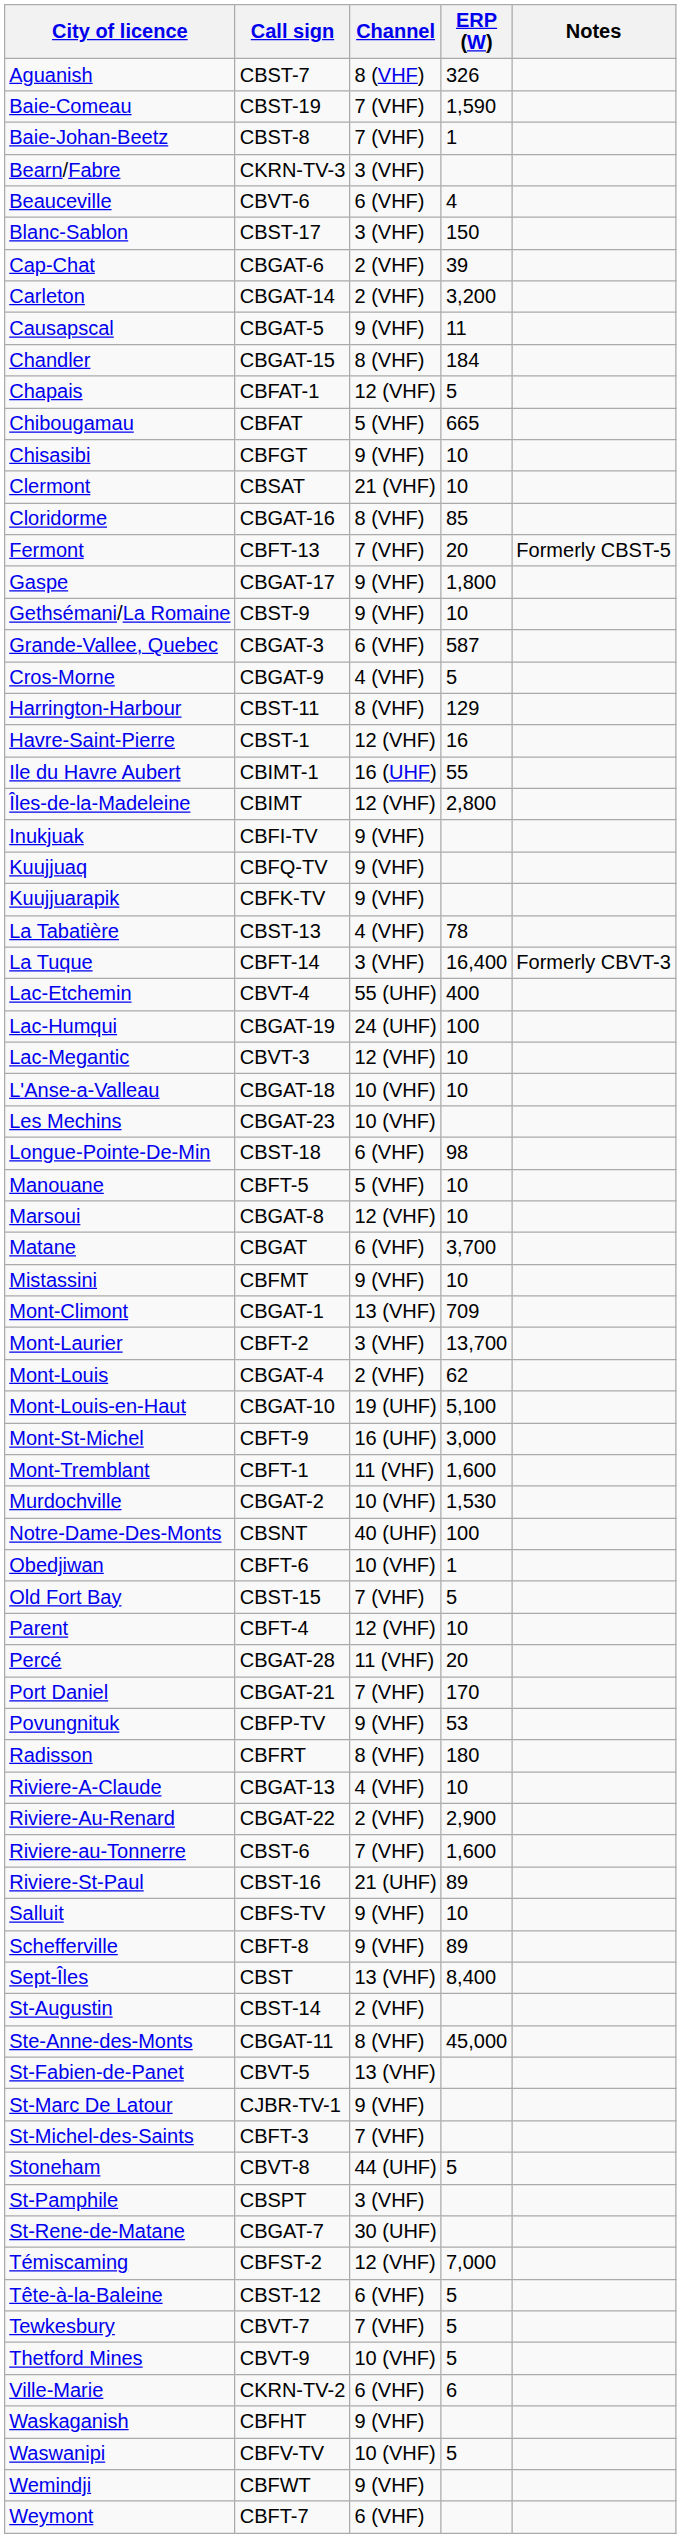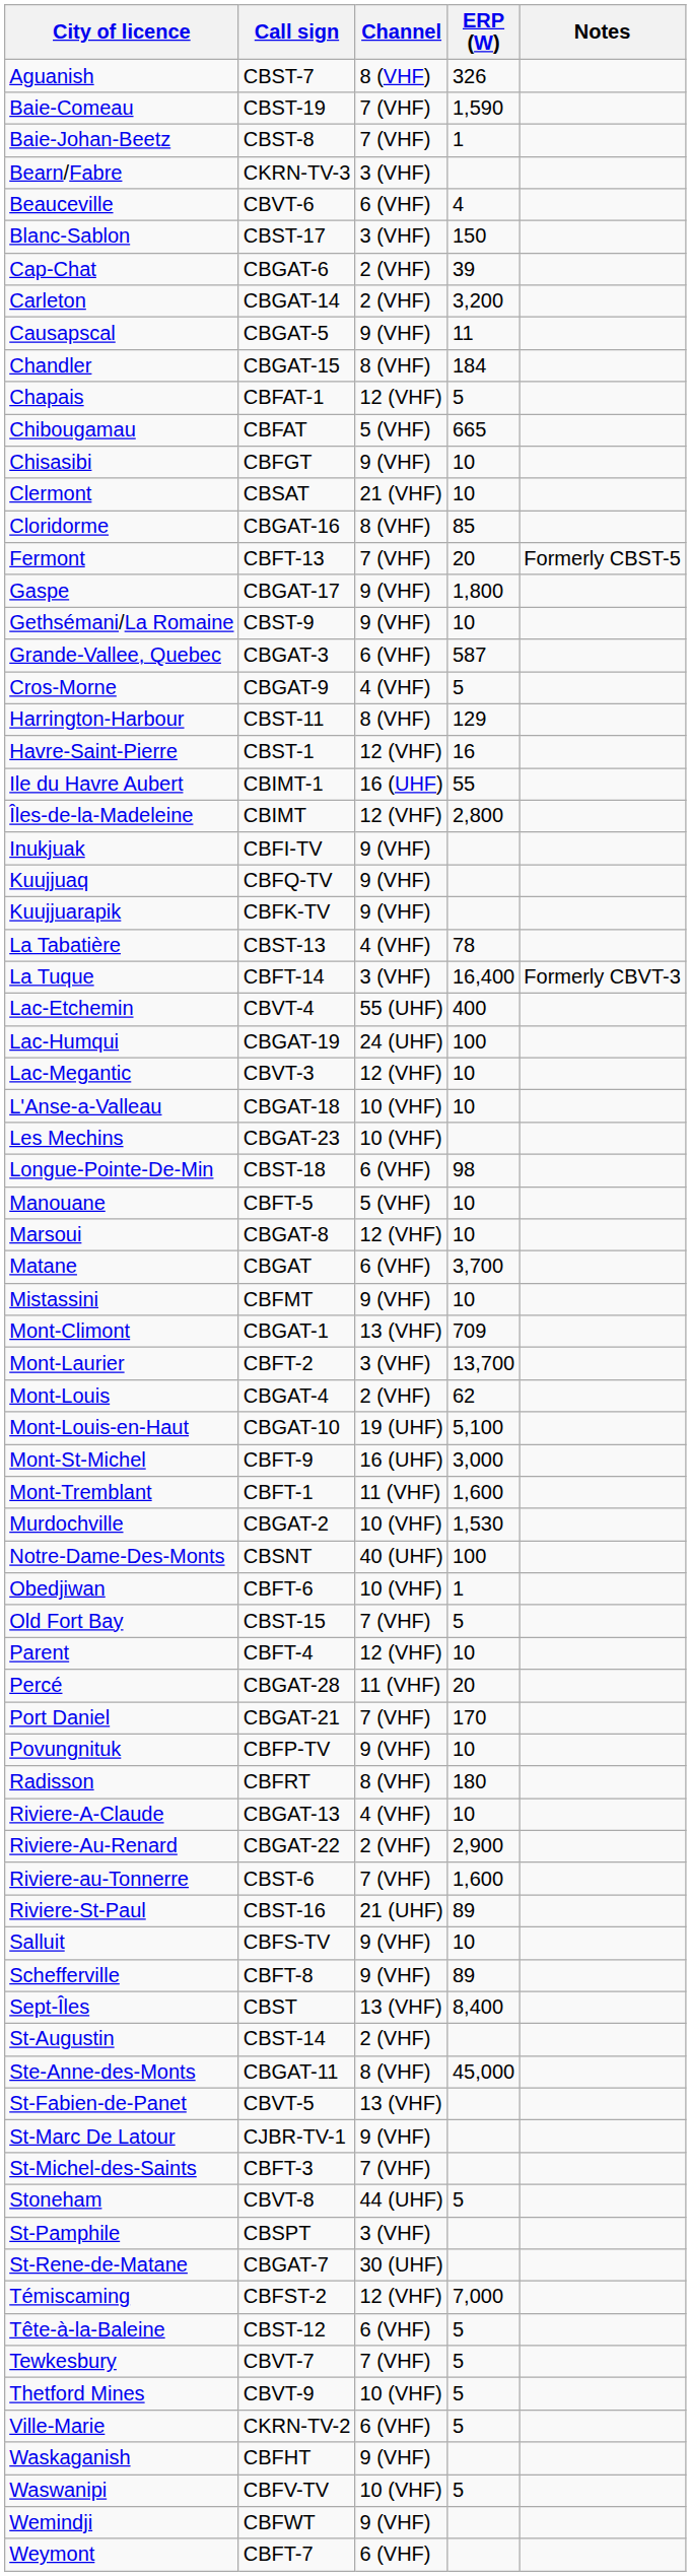Povungnituk | ERP (W): 53 -> 10
Ville-Marie | ERP (W): 6 -> 5
